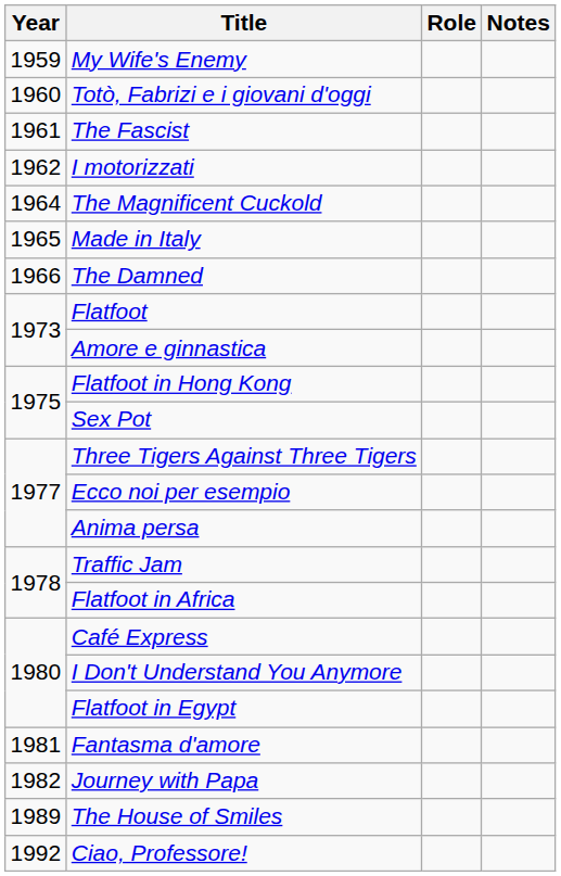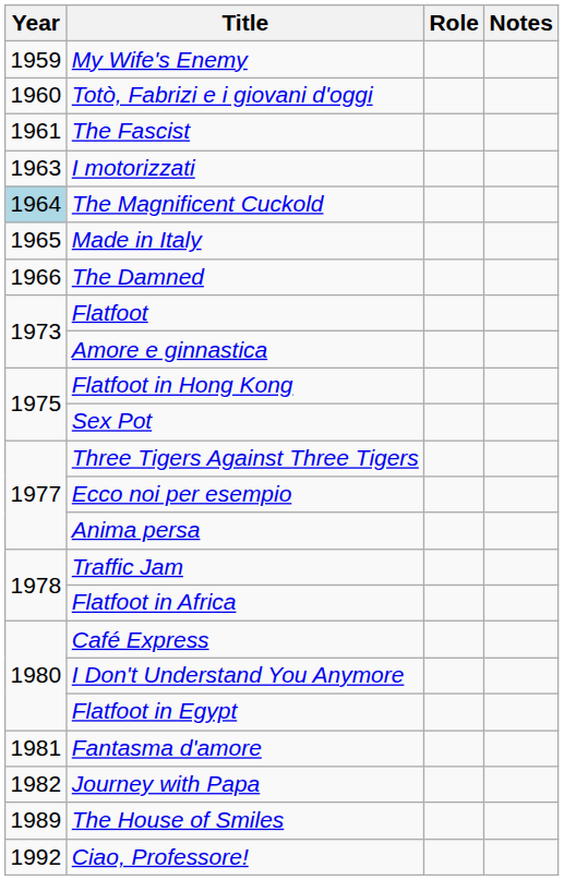I motorizzati | Year: 1962 -> 1963
The Magnificent Cuckold | Year: no background -> lightblue background
